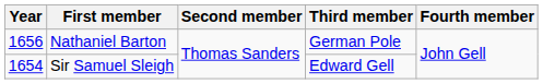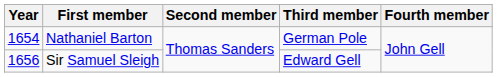Nathaniel Barton | Year: 1656 -> 1654
Sir Samuel Sleigh | Year: 1654 -> 1656
